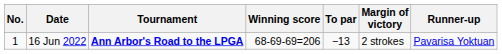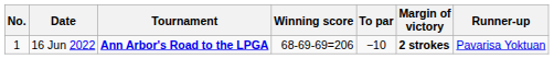16 Jun 2022 | To par: −13 -> −10
16 Jun 2022 | Margin of victory: normal -> bold
